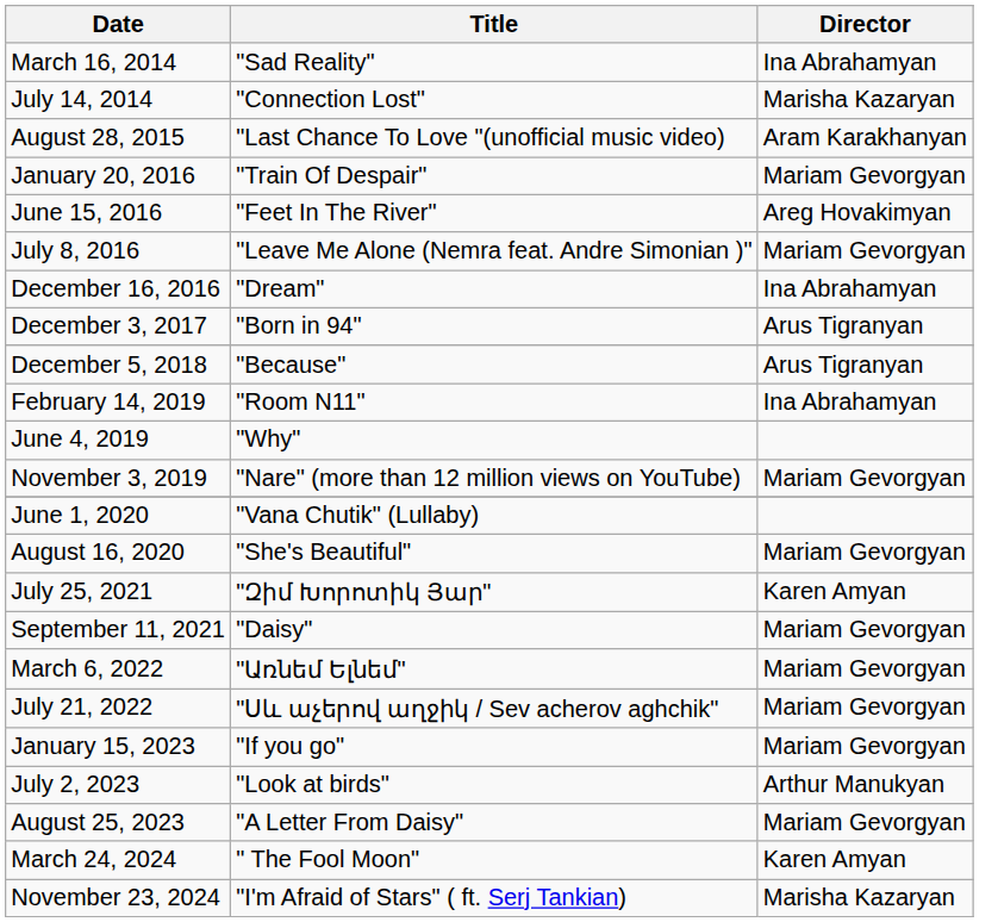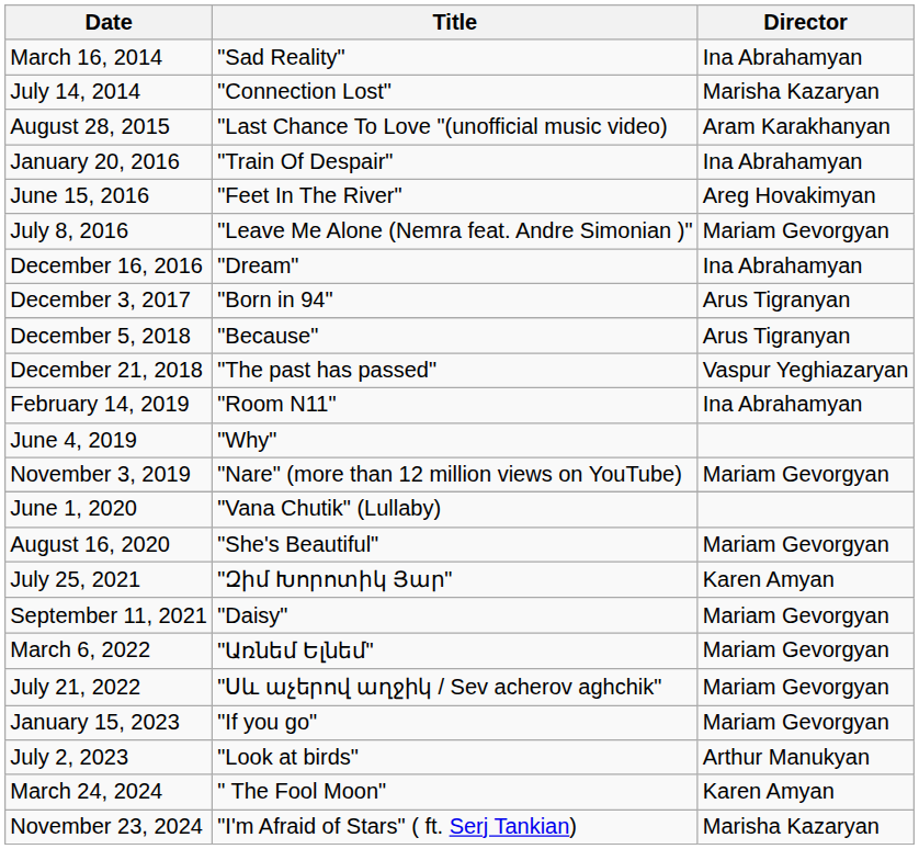January 20, 2016 | Director: Mariam Gevorgyan -> Ina Abrahamyan
+ row: December 21, 2018 | "The past has passed" | Vaspur Yeghiazaryan
- row: August 25, 2023 | "A Letter From Daisy" | Mariam Gevorgyan
